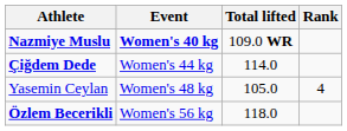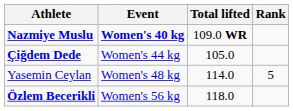Çiğdem Dede | Total lifted: 114.0 -> 105.0
Yasemin Ceylan | Total lifted: 105.0 -> 114.0
Yasemin Ceylan | Rank: 4 -> 5
